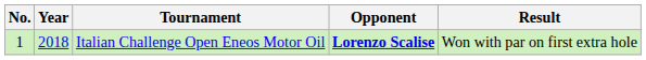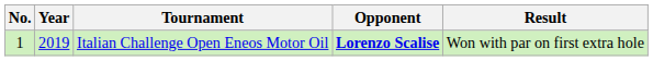Italian Challenge Open Eneos Motor Oil | Year: 2018 -> 2019
